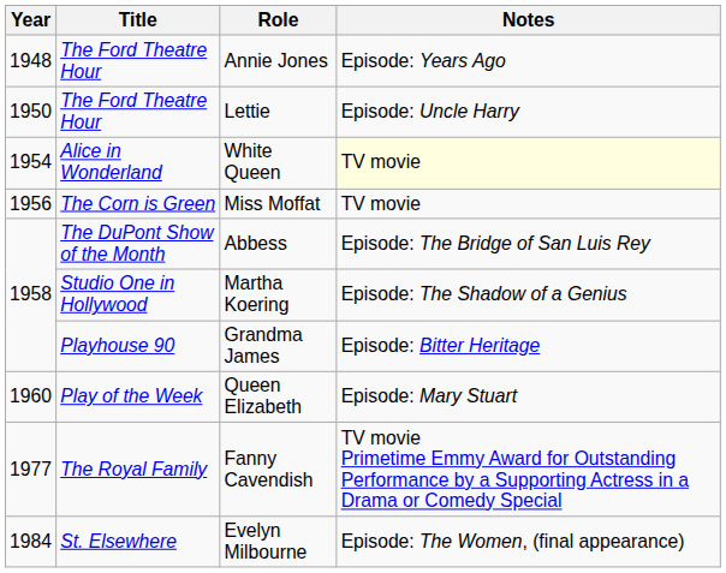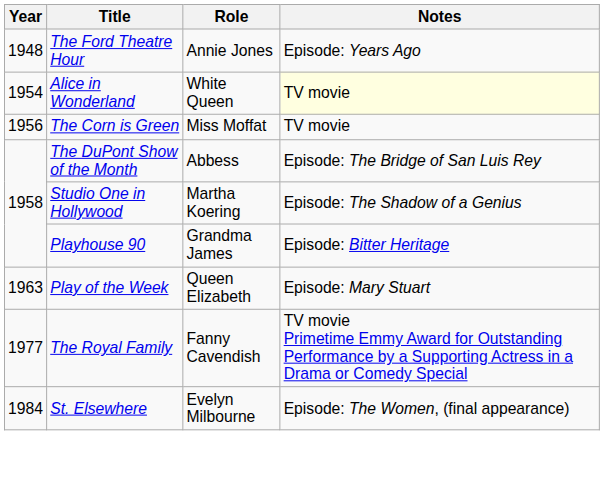- row: 1950 | The Ford Theatre Hour | Lettie | Episode: Uncle Harry
Queen Elizabeth | Year: 1960 -> 1963
